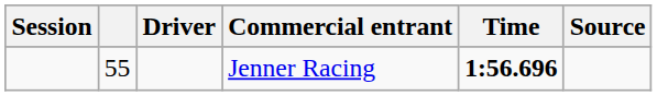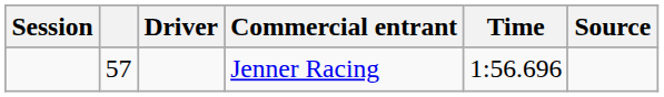Jenner Racing | column 2: 55 -> 57
Jenner Racing | Time: bold -> normal
